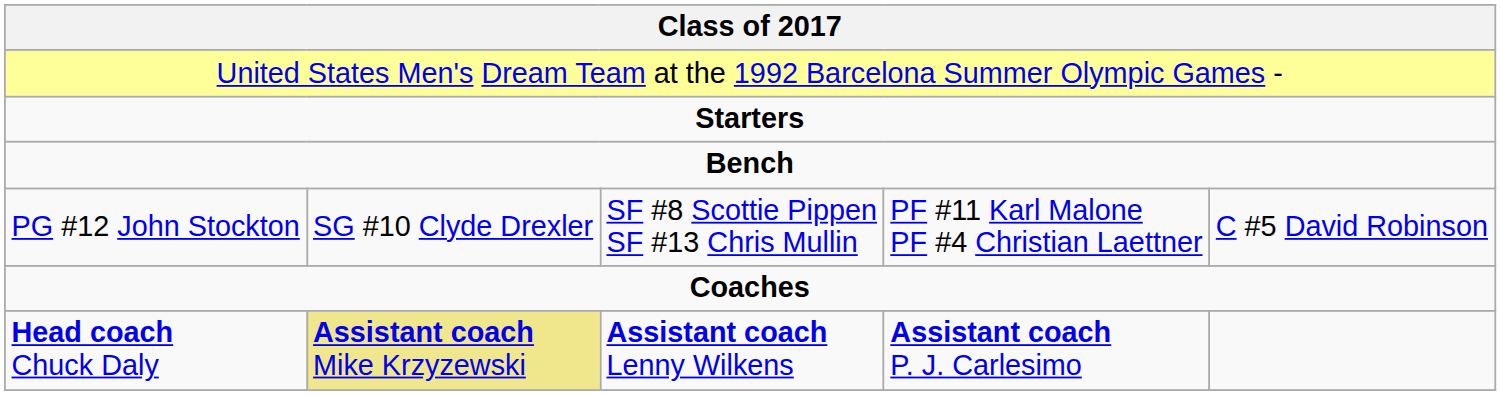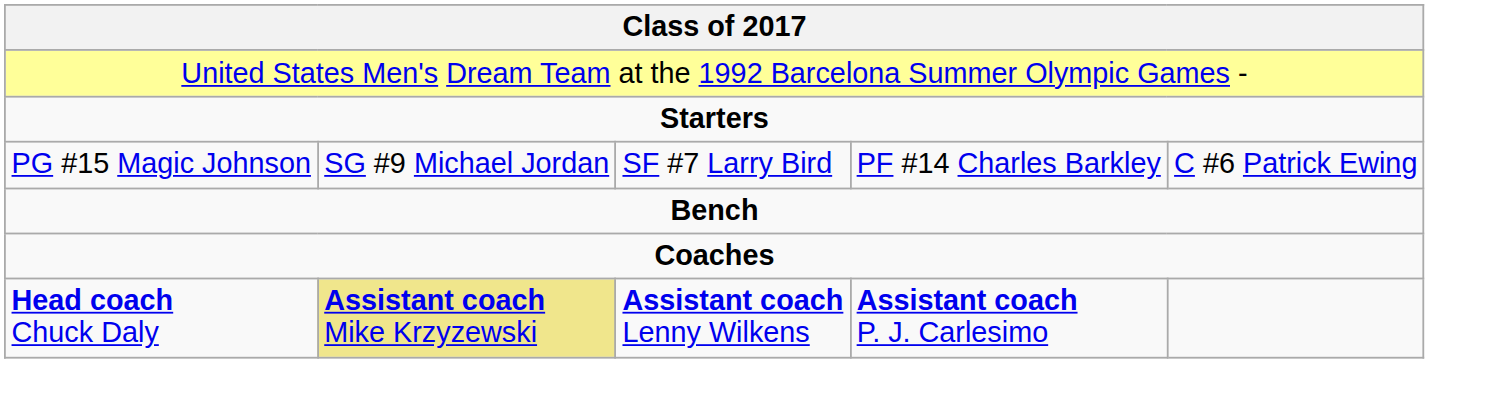+ row: PG #15 Magic Johnson | SG #9 Michael Jordan | SF #7 Larry Bird | PF #14 Charles Barkley | C #6 Patrick Ewing
- row: PG #12 John Stockton | SG #10 Clyde Drexler | SF #8 Scottie Pippen SF #13 Chris Mullin | PF #11 Karl Malone PF #4 Christian Laettner | C #5 David Robinson
